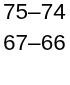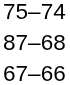+ row: 87–68
